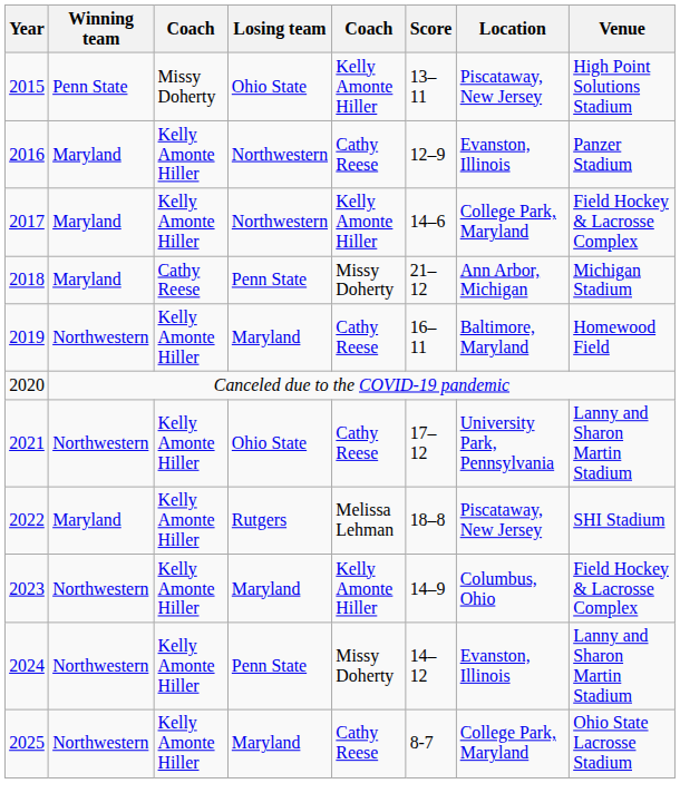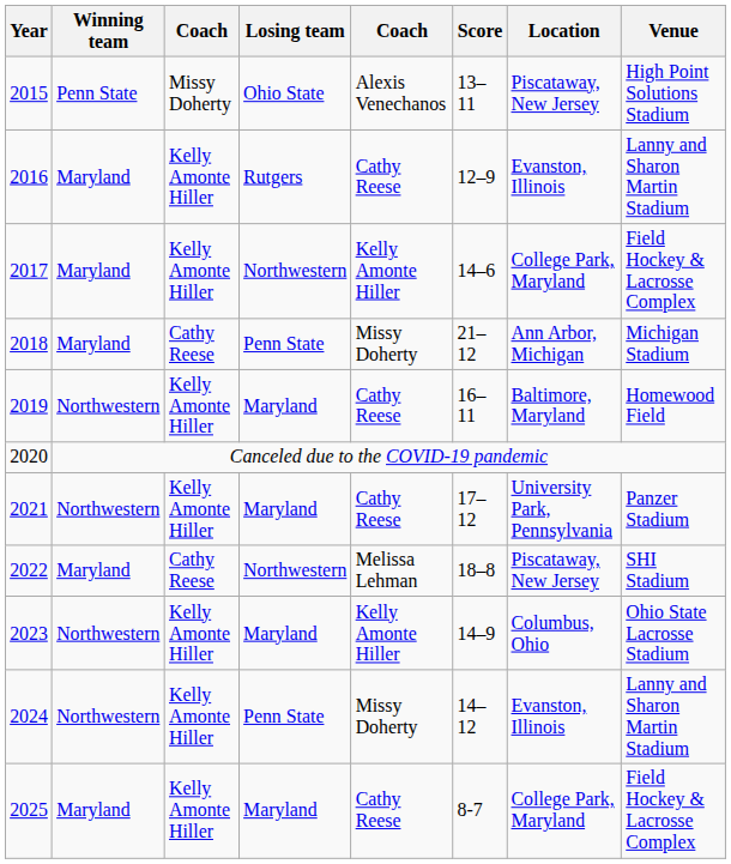2015 | column 5: Kelly Amonte Hiller -> Alexis Venechanos
2016 | Losing team: Northwestern -> Rutgers
2016 | Venue: Panzer Stadium -> Lanny and Sharon Martin Stadium
2021 | Losing team: Ohio State -> Maryland
2021 | Venue: Lanny and Sharon Martin Stadium -> Panzer Stadium
2022 | column 3: Kelly Amonte Hiller -> Cathy Reese
2022 | Losing team: Rutgers -> Northwestern
2023 | Venue: Field Hockey & Lacrosse Complex -> Ohio State Lacrosse Stadium
2025 | Winning team: Northwestern -> Maryland
2025 | Venue: Ohio State Lacrosse Stadium -> Field Hockey & Lacrosse Complex
